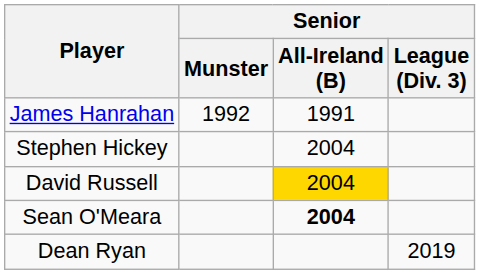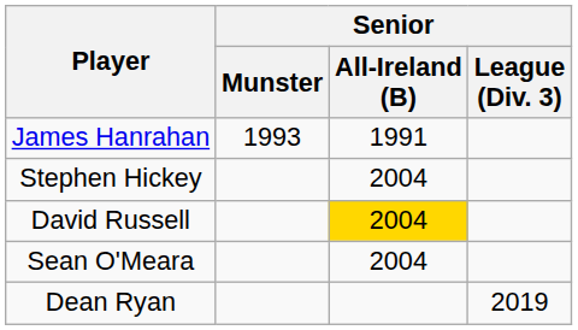James Hanrahan | Senior / Munster: 1992 -> 1993
Sean O'Meara | Senior / All-Ireland (B): bold -> normal
